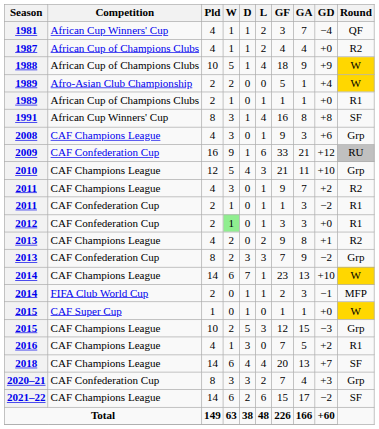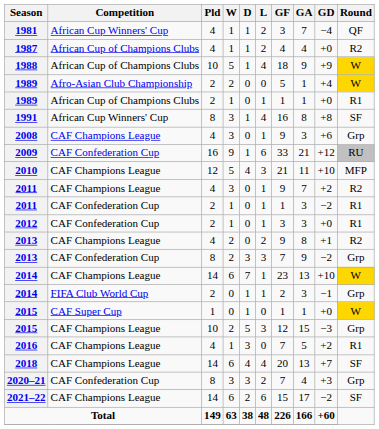2010 | Round: Grp -> MFP
2012 | W: lightgreen background -> no background
2014 / FIFA Club World Cup | Round: MFP -> Grp
